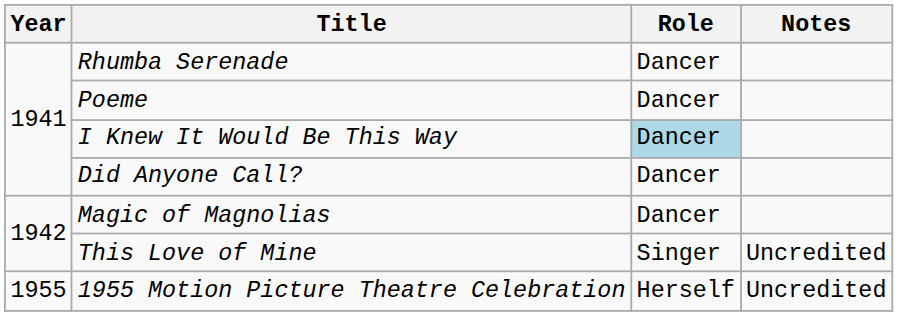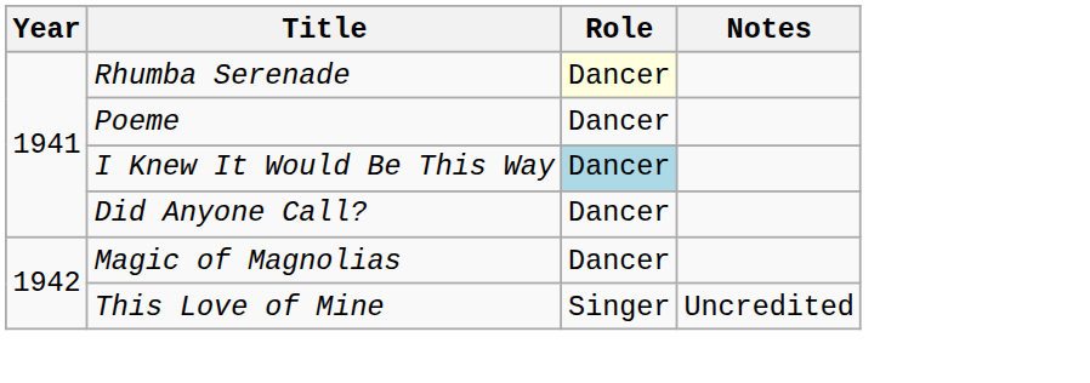Rhumba Serenade | Role: no background -> lightyellow background
- row: 1955 | 1955 Motion Picture Theatre Celebration | Herself | Uncredited
